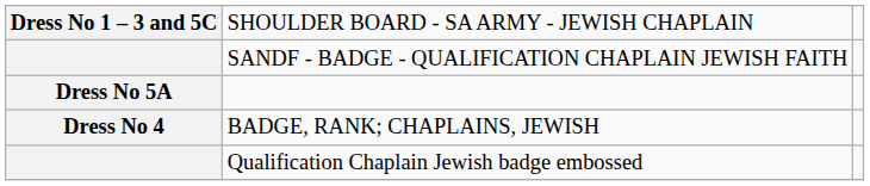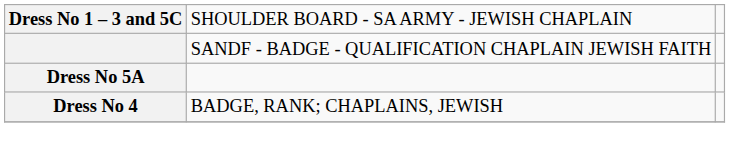- row: Qualification Chaplain Jewish badge embossed
